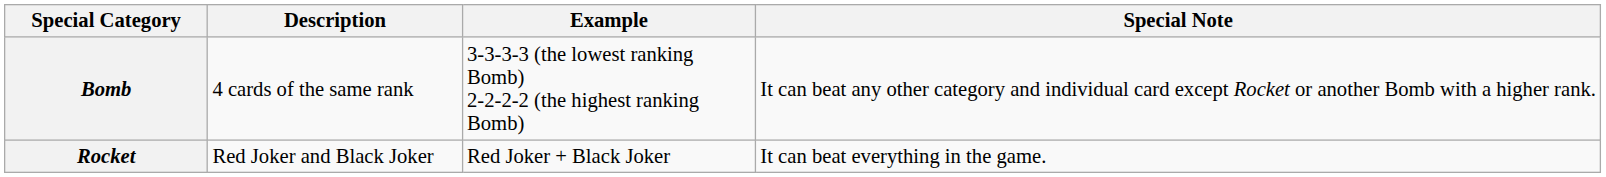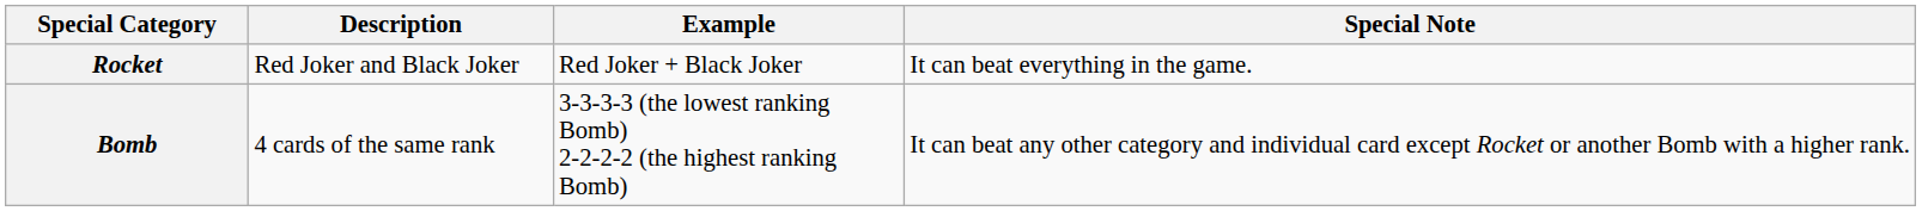rows swapped: Rocket <-> Bomb
